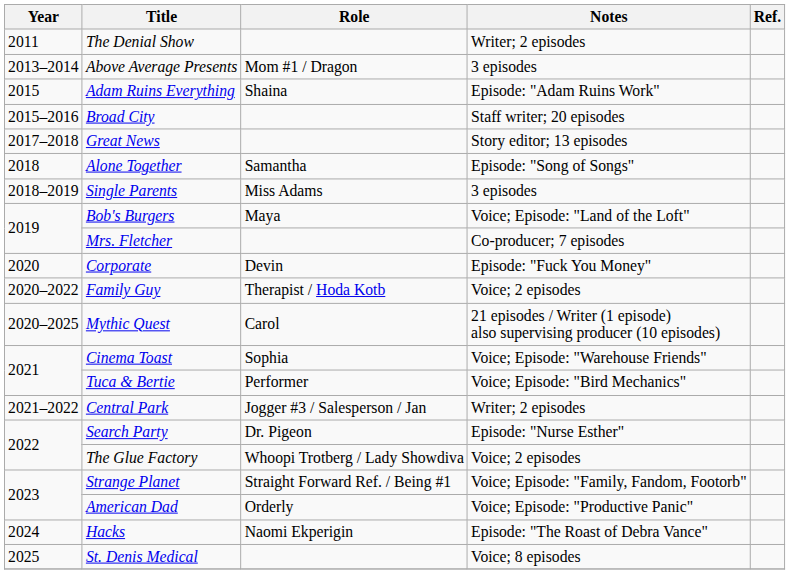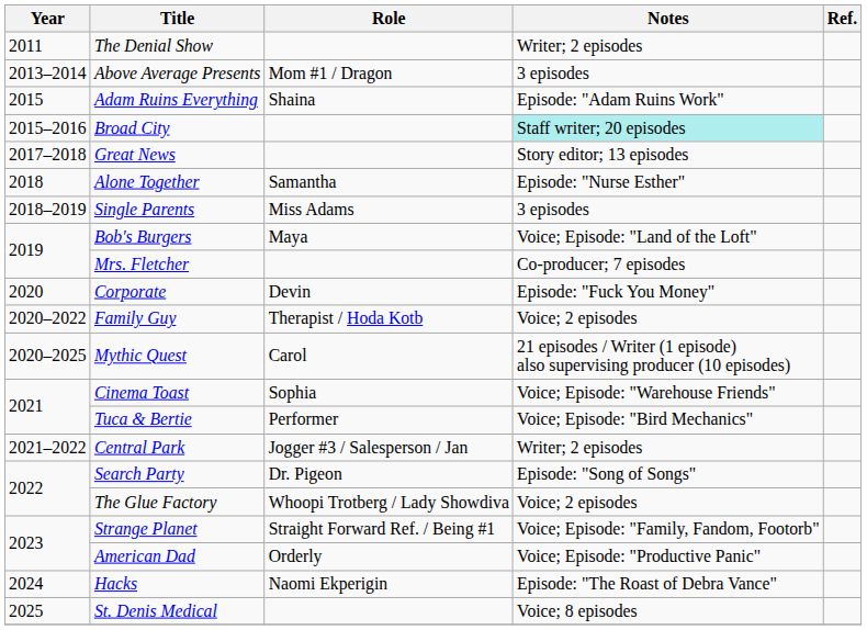Broad City | Notes: no background -> paleturquoise background
Alone Together | Notes: Episode: "Song of Songs" -> Episode: "Nurse Esther"
Search Party | Notes: Episode: "Nurse Esther" -> Episode: "Song of Songs"
